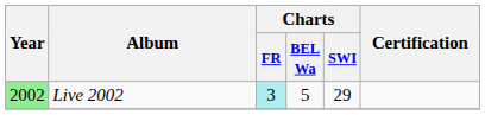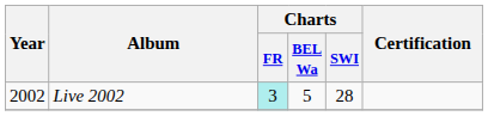Live 2002 | Year: lightgreen background -> no background
Live 2002 | Charts / SWI: 29 -> 28
